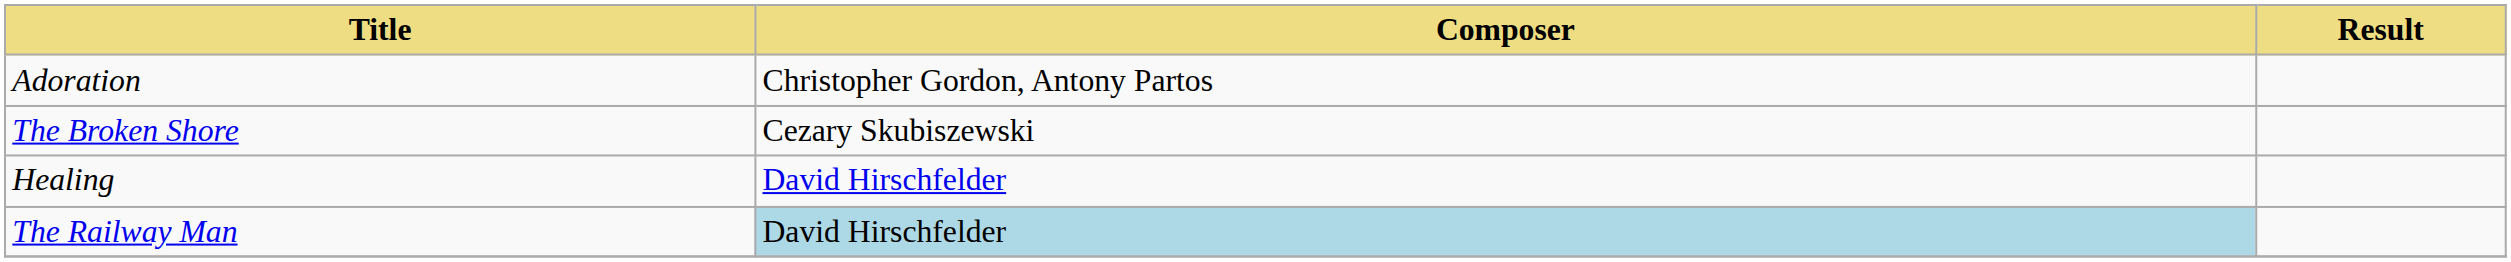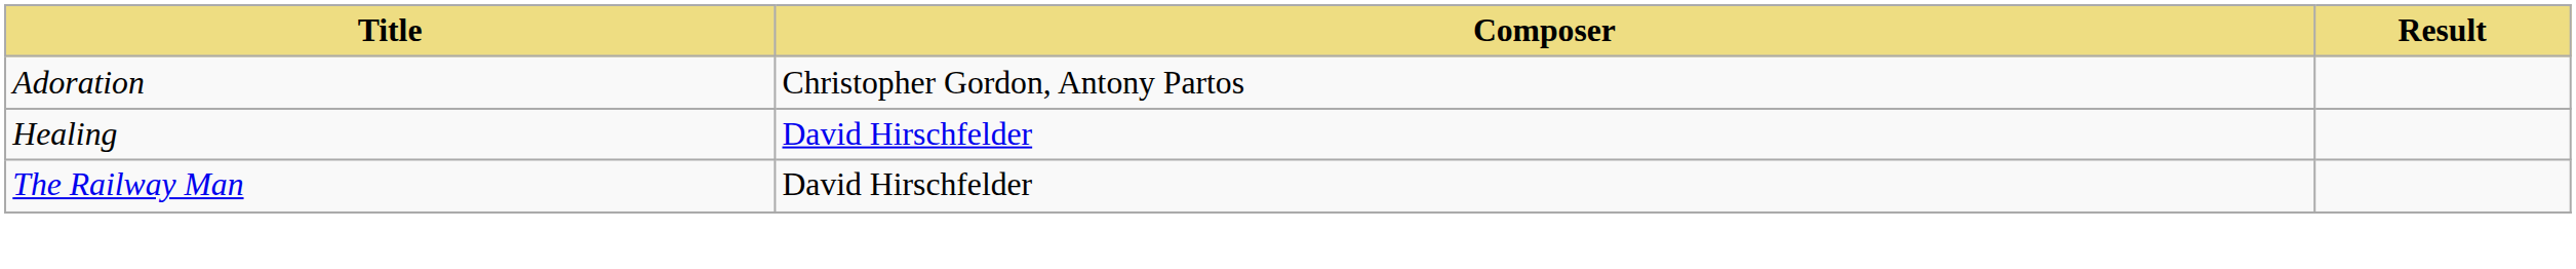- row: The Broken Shore | Cezary Skubiszewski
The Railway Man | Composer: lightblue background -> no background
